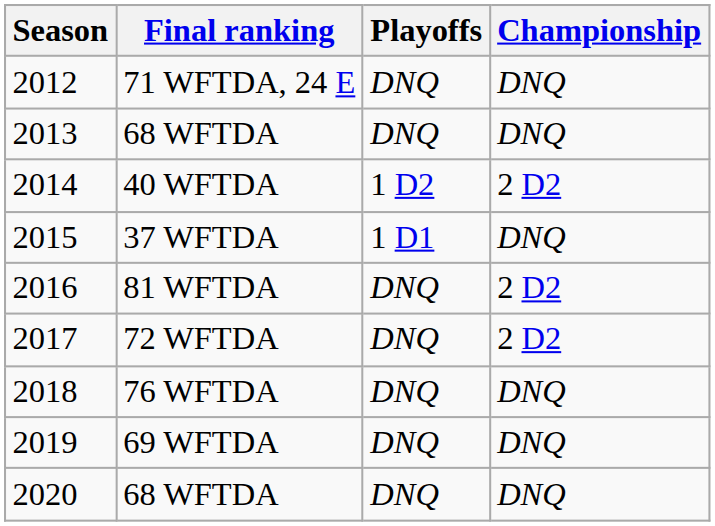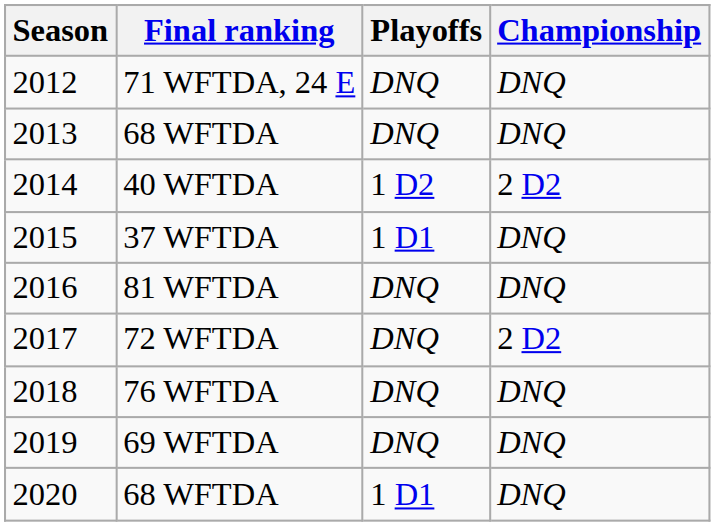2016 | Championship: 2 D2 -> DNQ
2020 | Playoffs: DNQ -> 1 D1
